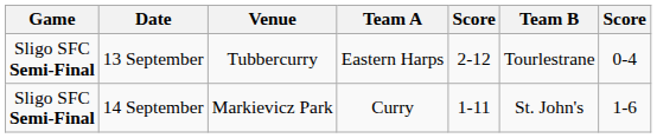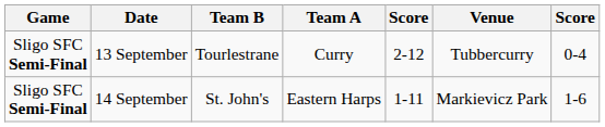columns swapped: Venue <-> Team B
13 September | Team A: Eastern Harps -> Curry
14 September | Team A: Curry -> Eastern Harps
